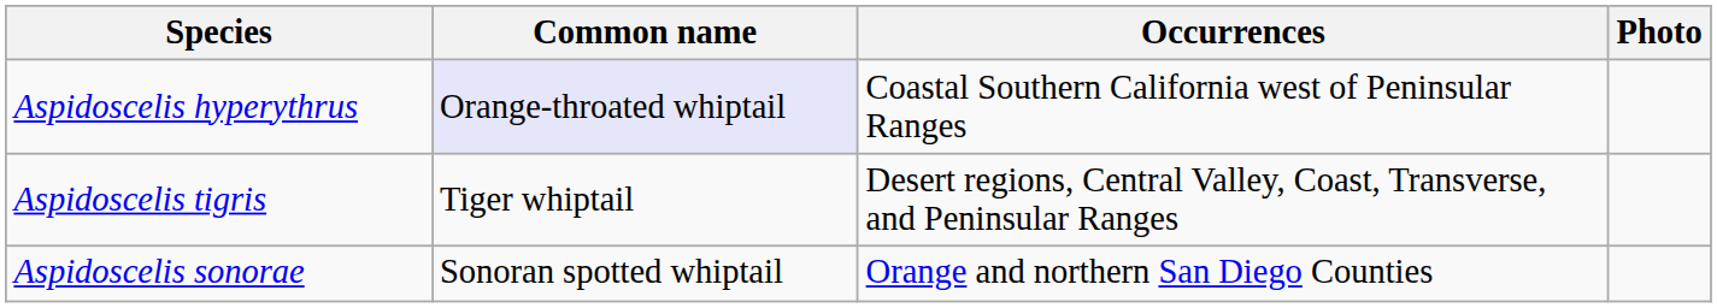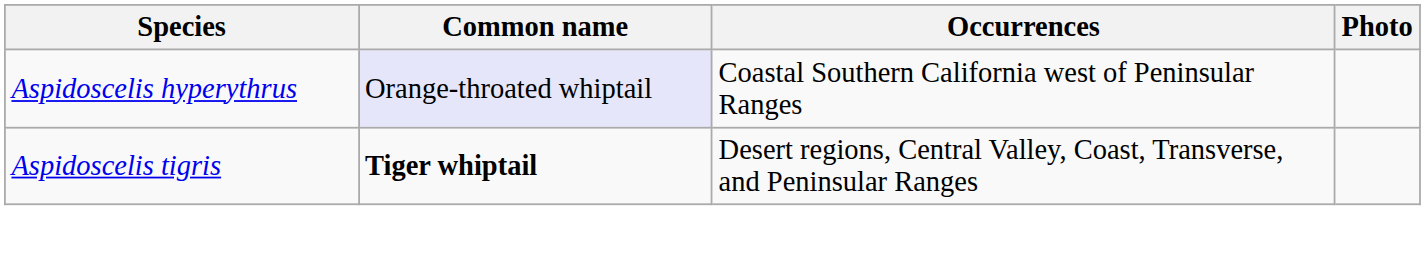Aspidoscelis tigris | Common name: normal -> bold
- row: Aspidoscelis sonorae | Sonoran spotted whiptail | Orange and northern San Diego Counties
